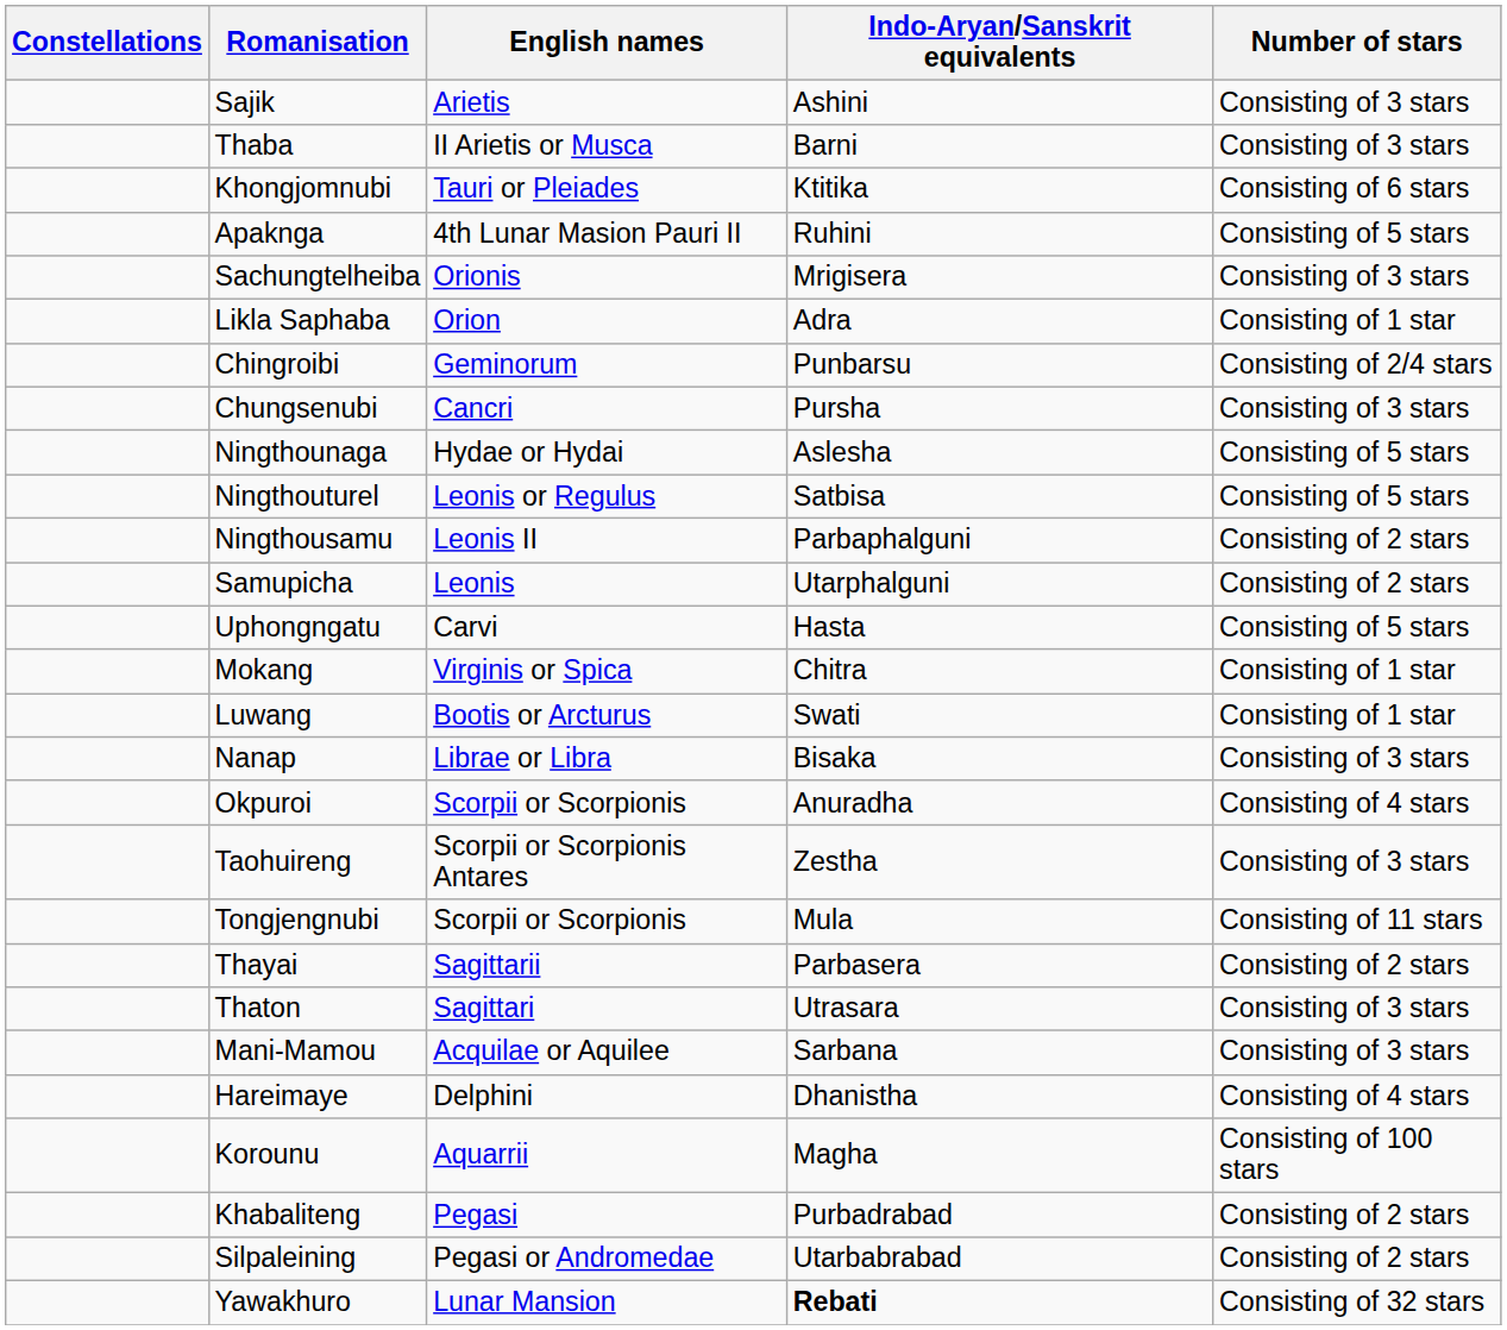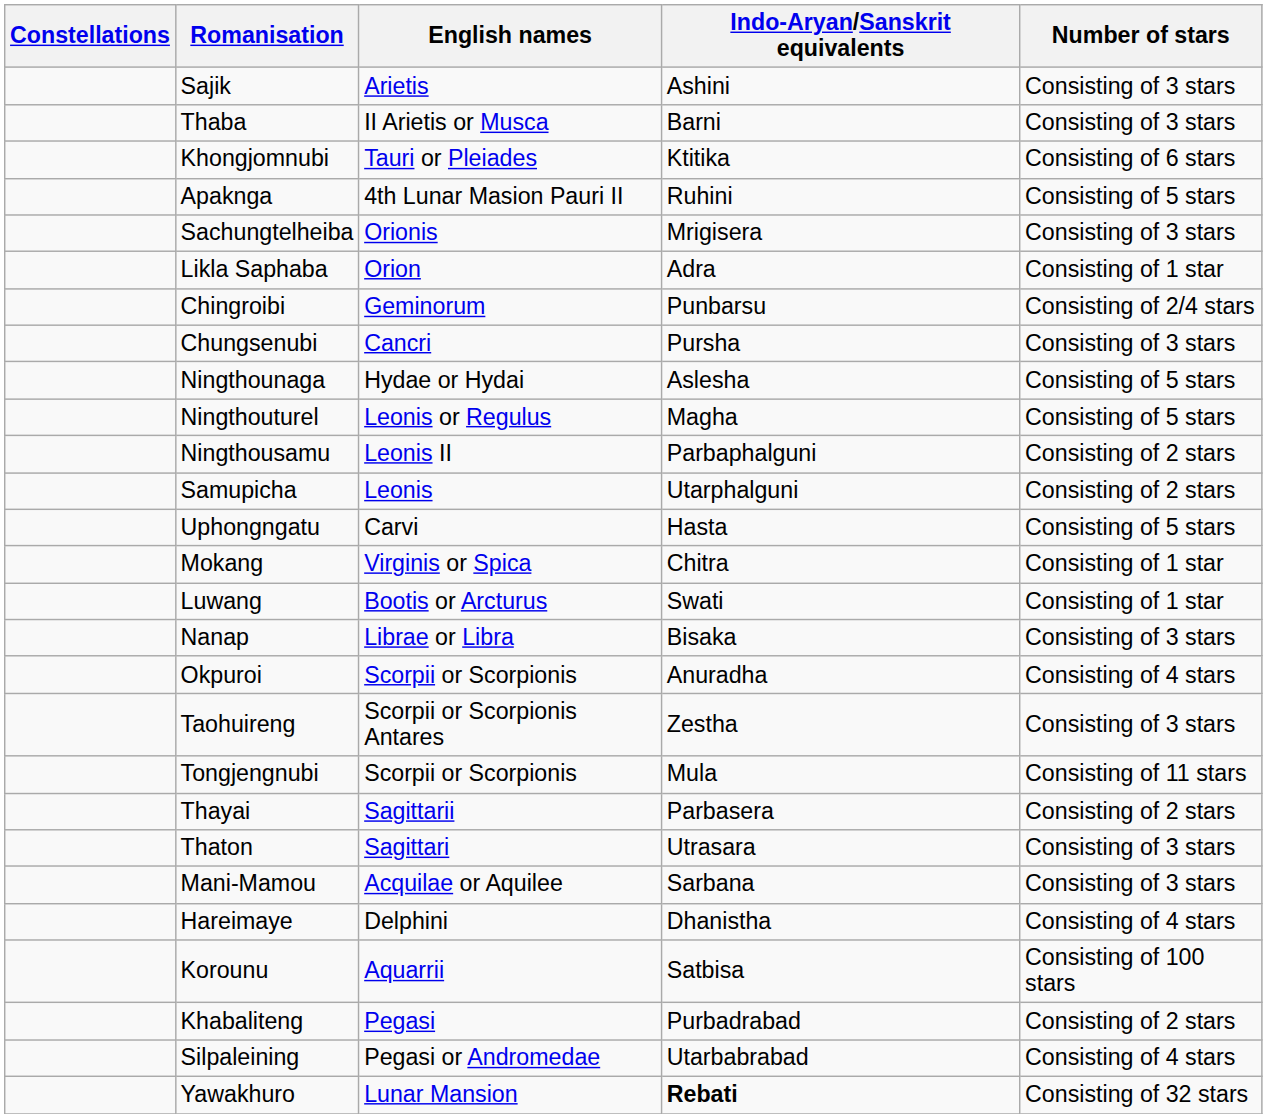Ningthouturel | Indo-Aryan/Sanskrit equivalents: Satbisa -> Magha
Korounu | Indo-Aryan/Sanskrit equivalents: Magha -> Satbisa
Silpaleining | Number of stars: Consisting of 2 stars -> Consisting of 4 stars
